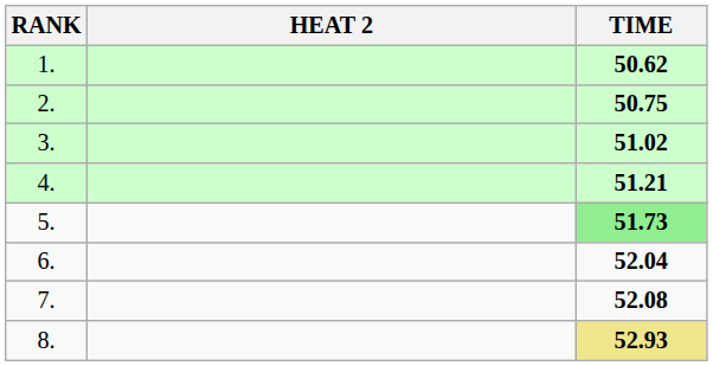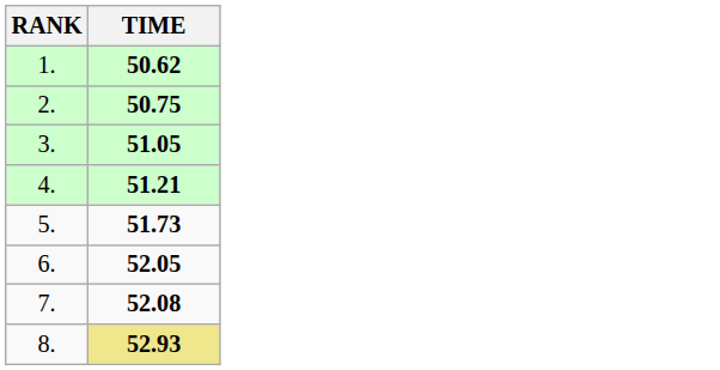- column: HEAT 2
3. | TIME: 51.02 -> 51.05
5. | TIME: lightgreen background -> no background
6. | TIME: 52.04 -> 52.05
